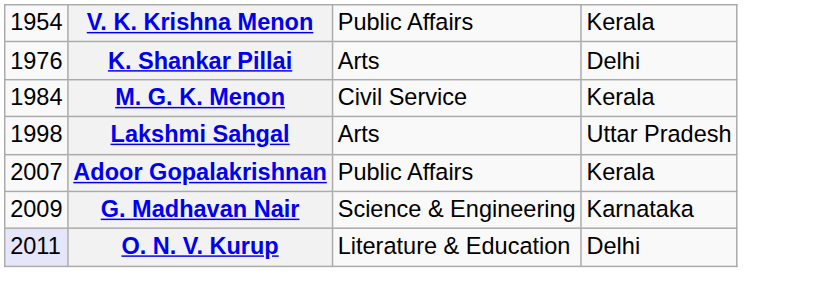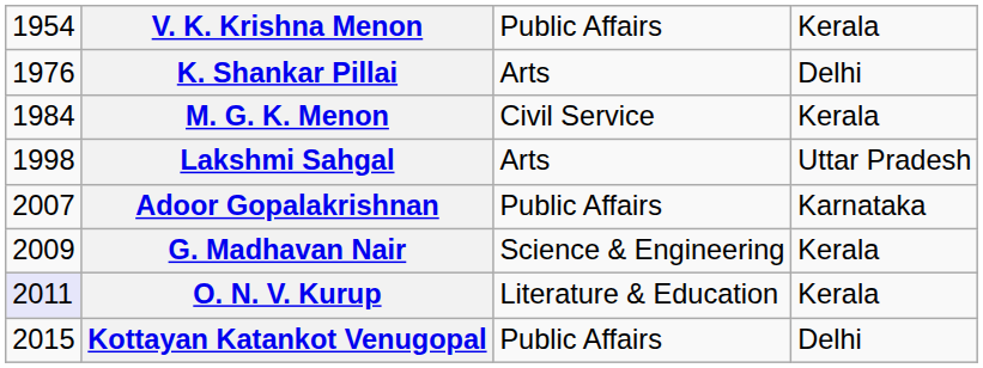Adoor Gopalakrishnan | column 4: Kerala -> Karnataka
G. Madhavan Nair | column 4: Karnataka -> Kerala
O. N. V. Kurup | column 4: Delhi -> Kerala
+ row: 2015 | Kottayan Katankot Venugopal | Public Affairs | Delhi
